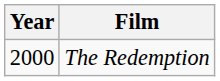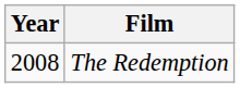The Redemption | Year: 2000 -> 2008
